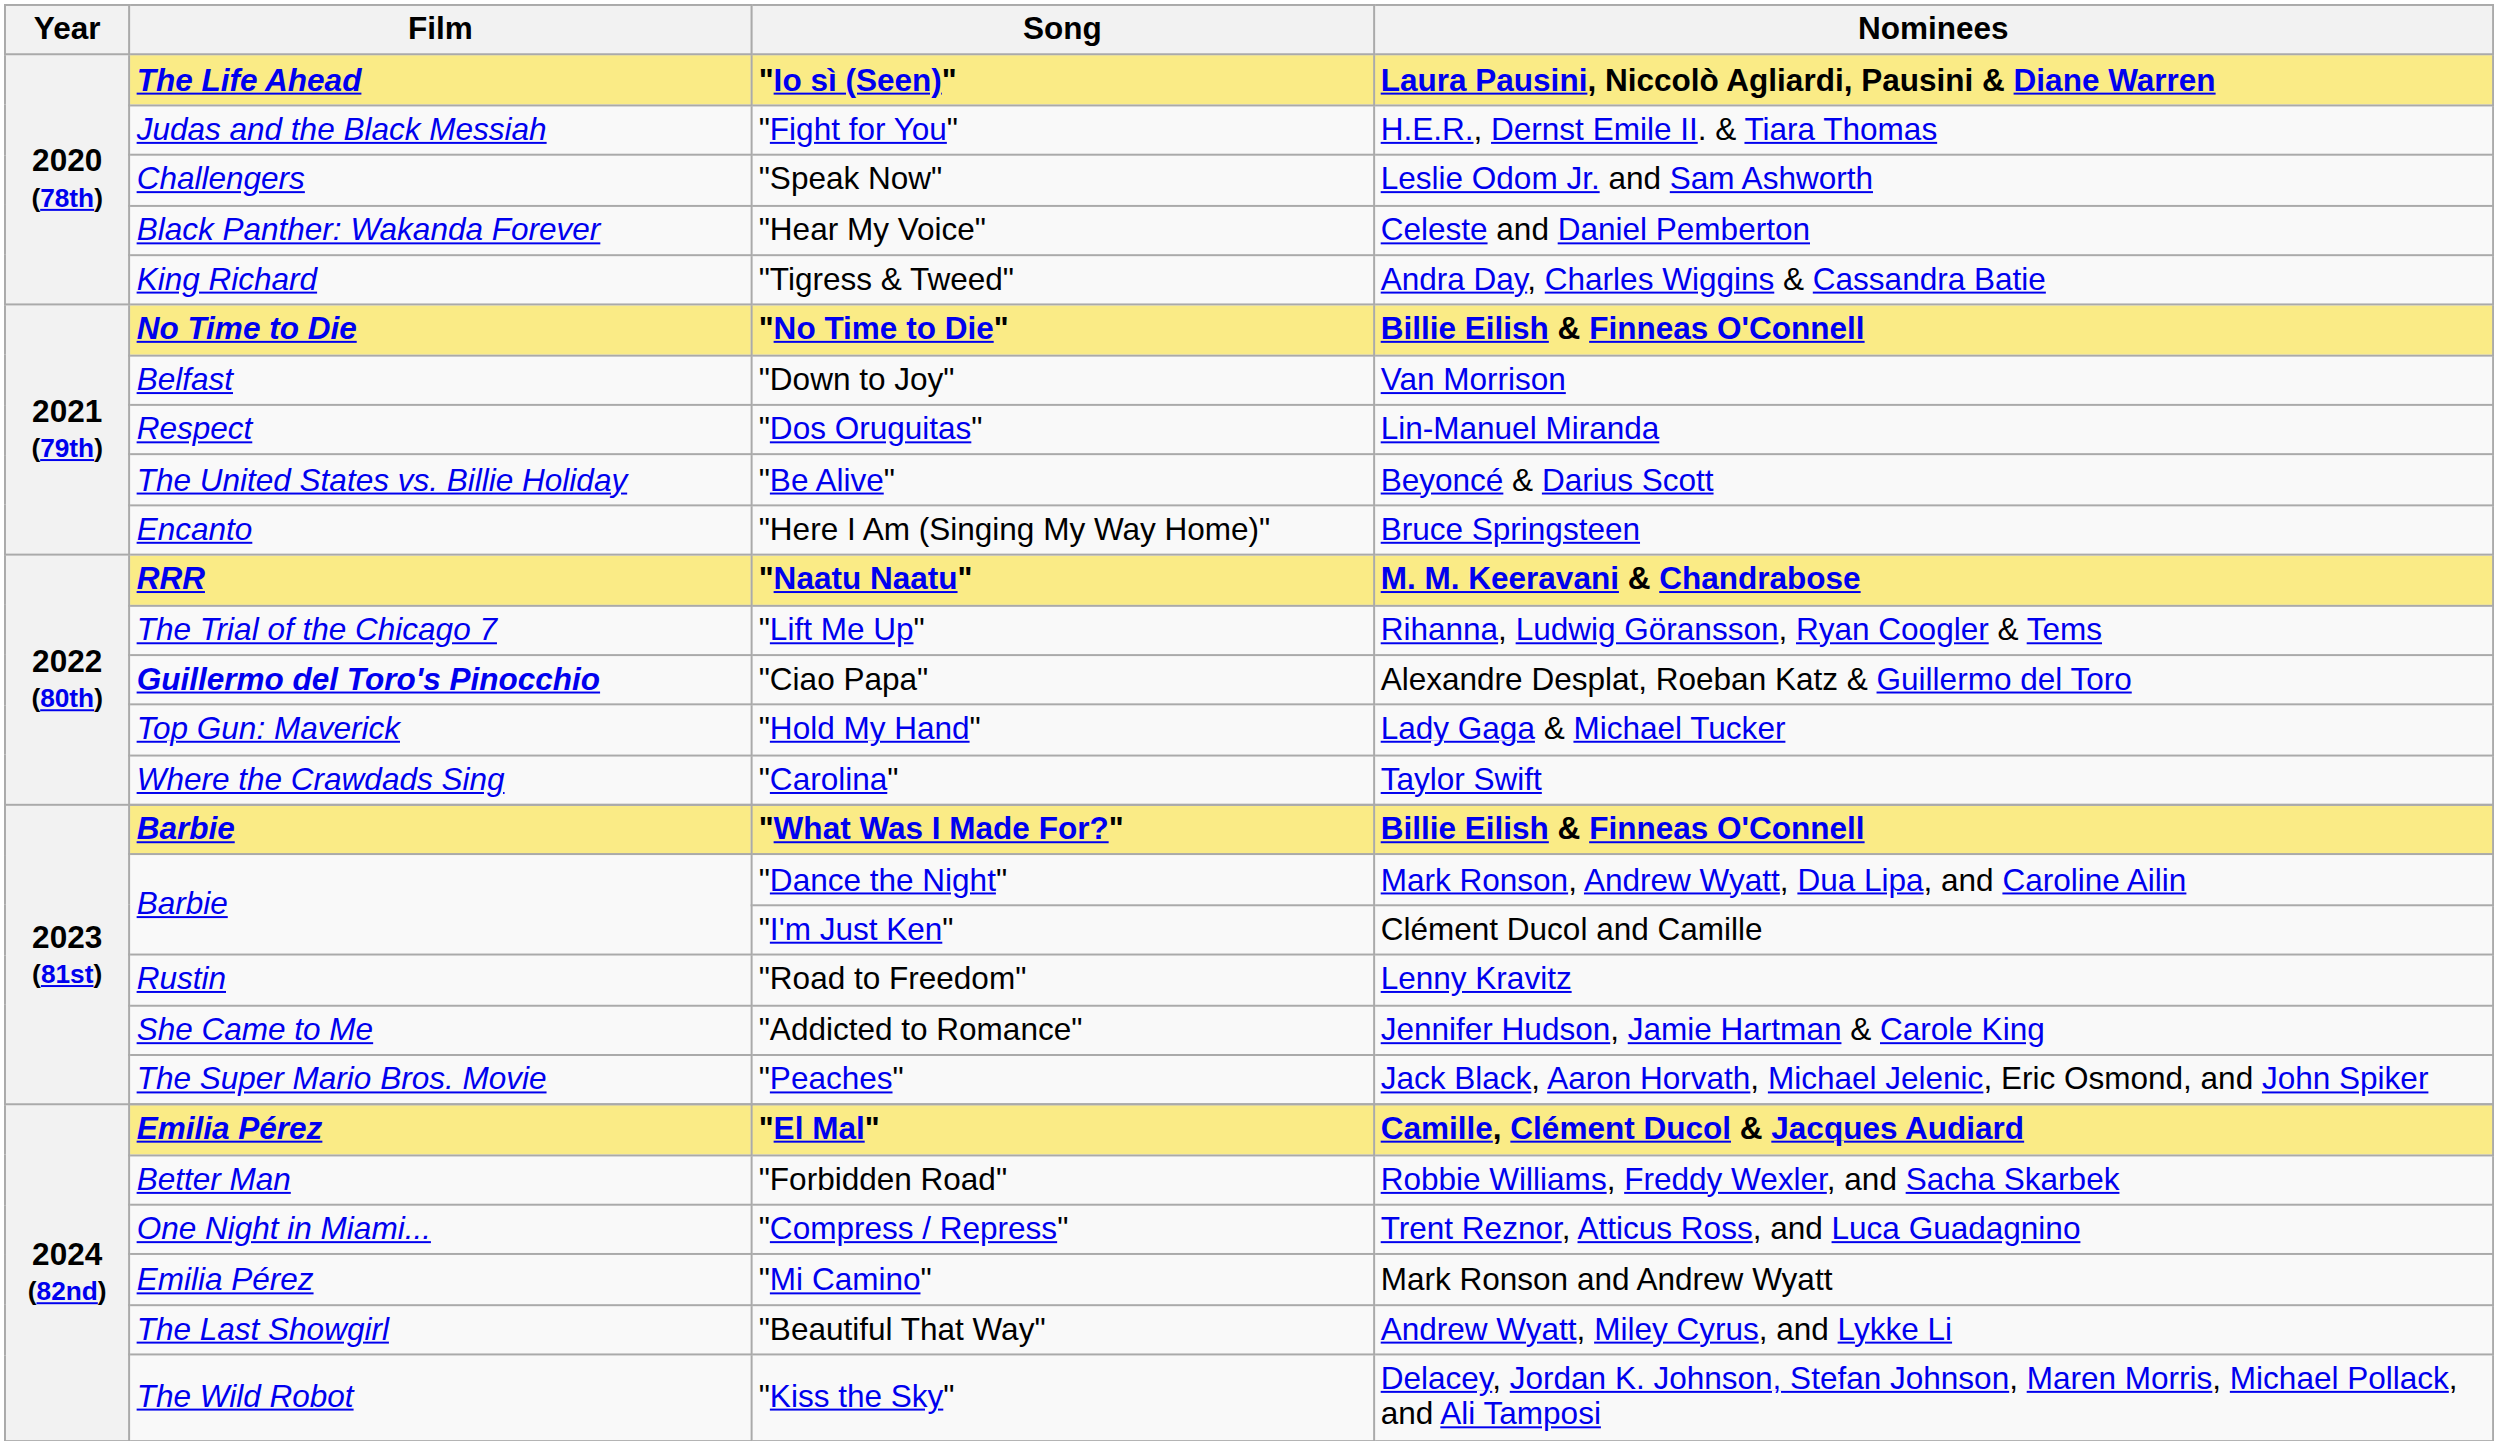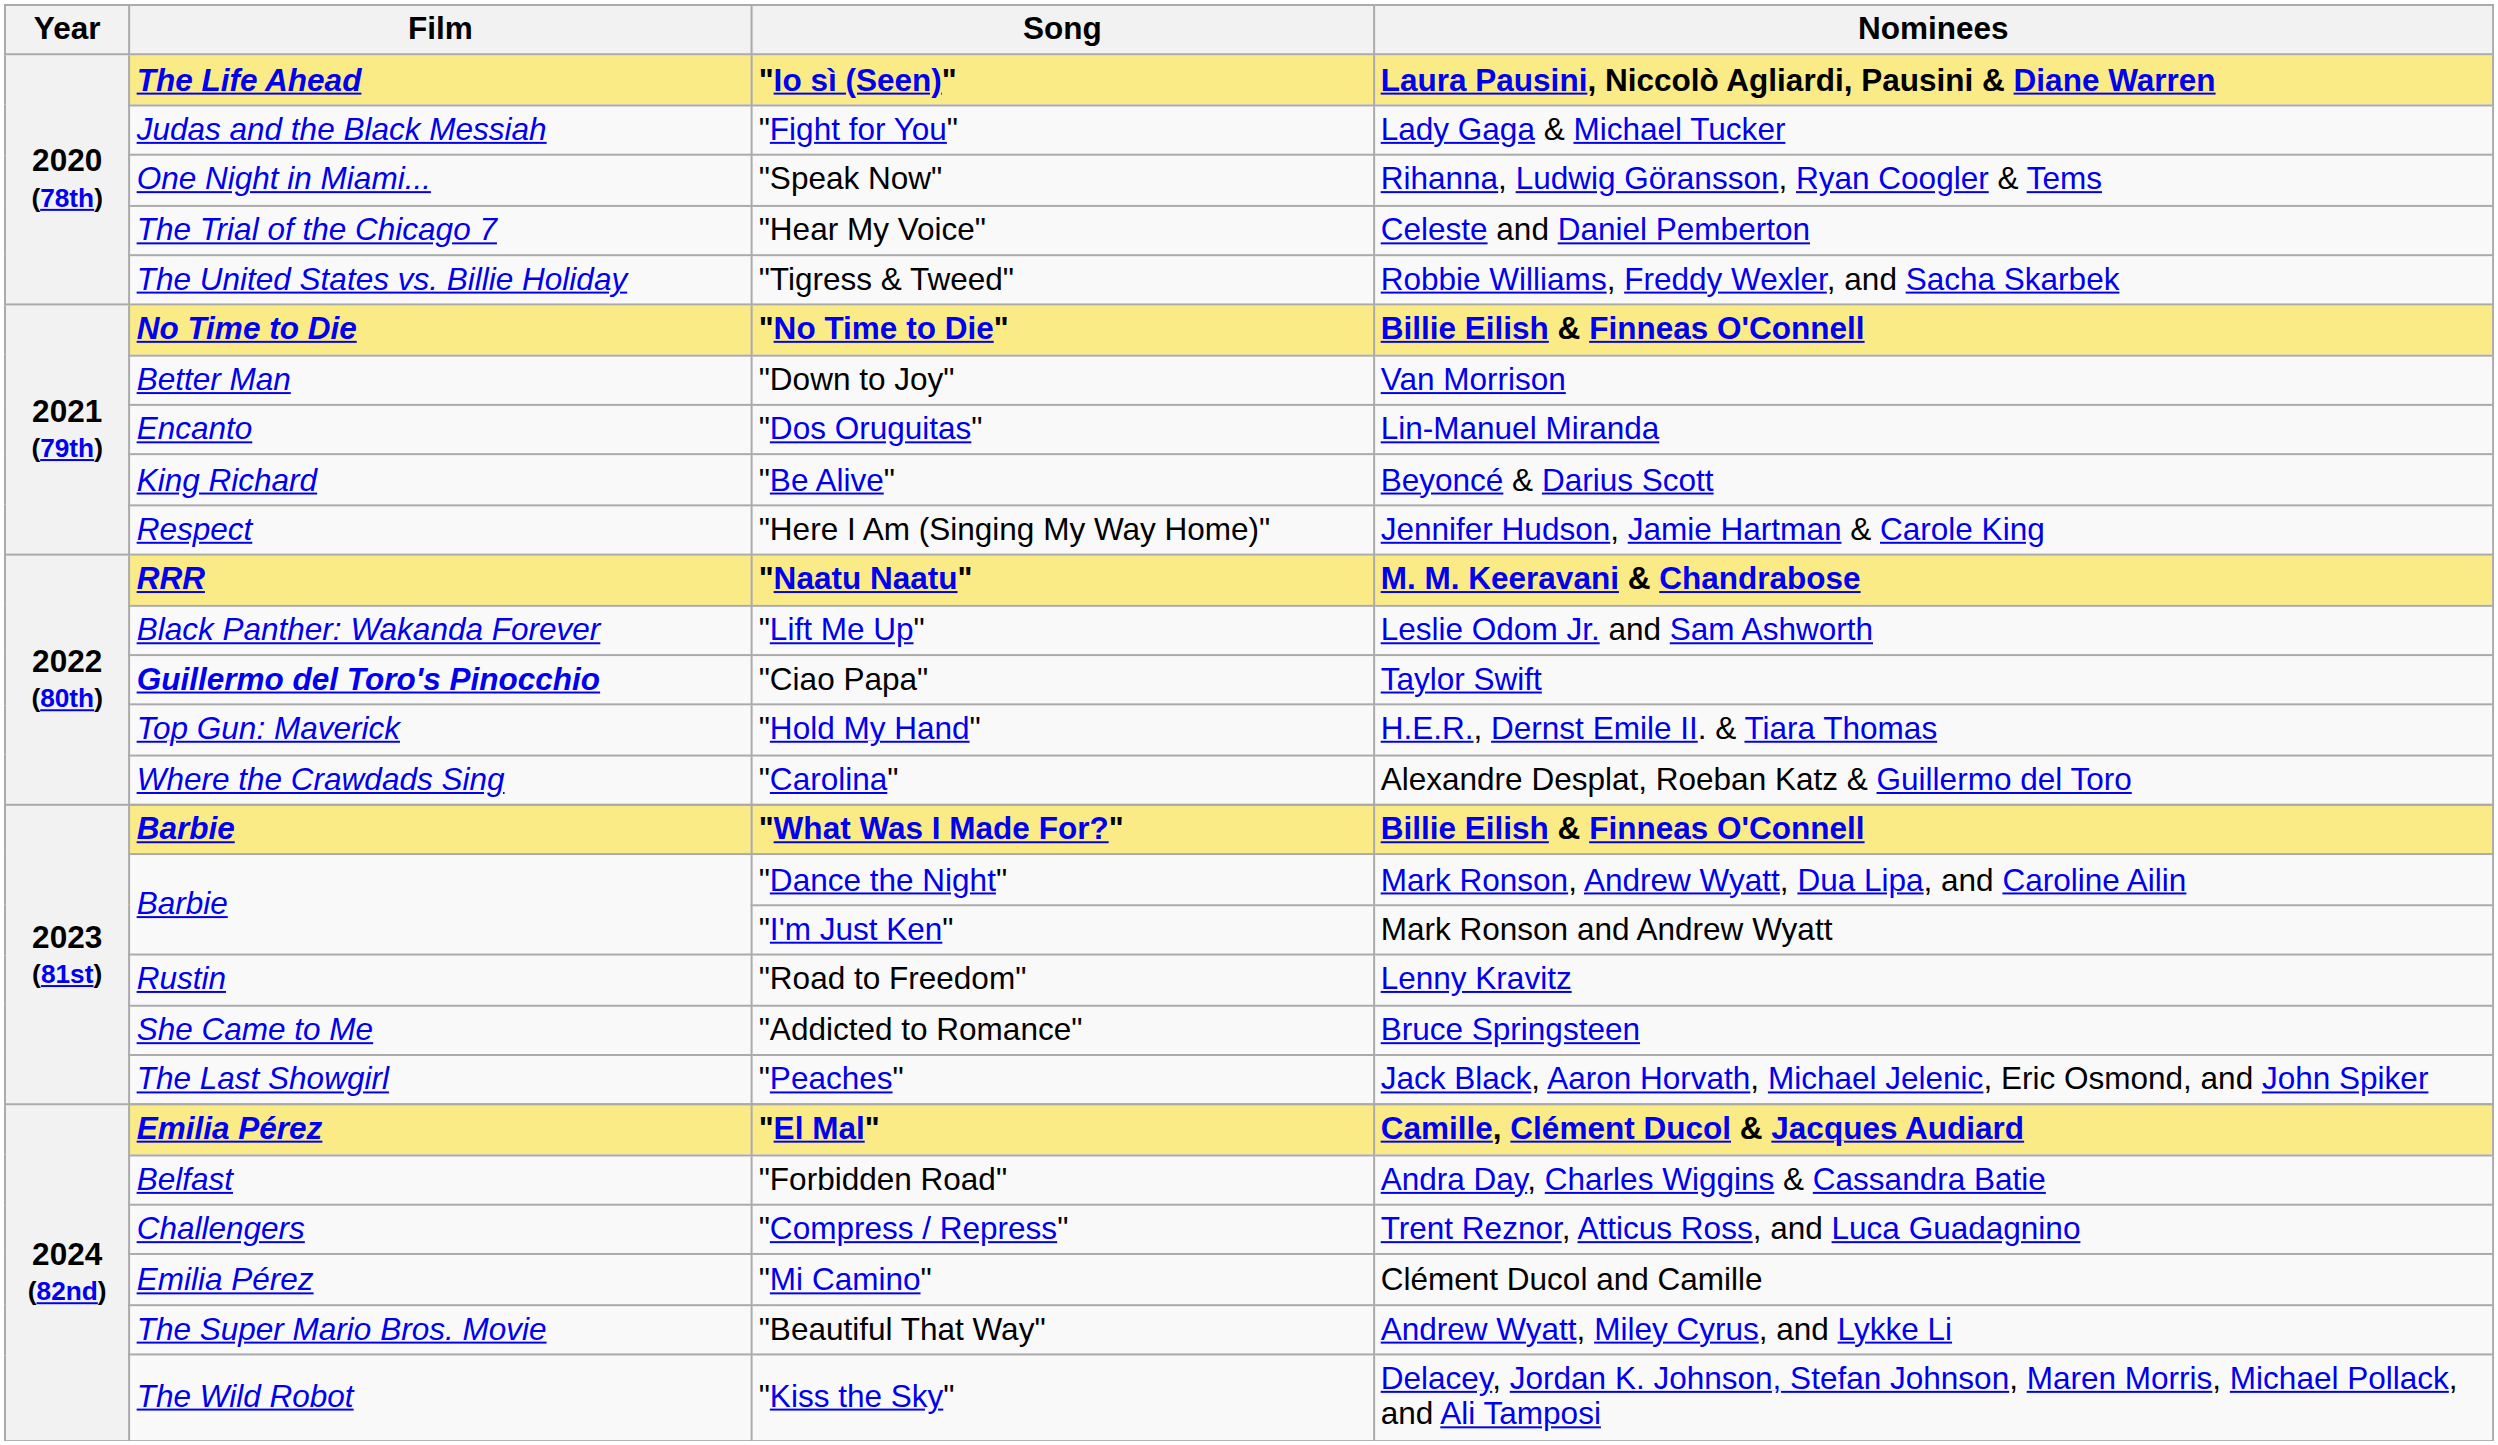"Fight for You" | Nominees: H.E.R., Dernst Emile II. & Tiara Thomas -> Lady Gaga & Michael Tucker
"Speak Now" | Film: Challengers -> One Night in Miami...
"Speak Now" | Nominees: Leslie Odom Jr. and Sam Ashworth -> Rihanna, Ludwig Göransson, Ryan Coogler & Tems
"Hear My Voice" | Film: Black Panther: Wakanda Forever -> The Trial of the Chicago 7
"Tigress & Tweed" | Film: King Richard -> The United States vs. Billie Holiday
"Tigress & Tweed" | Nominees: Andra Day, Charles Wiggins & Cassandra Batie -> Robbie Williams, Freddy Wexler, and Sacha Skarbek
"Down to Joy" | Film: Belfast -> Better Man
"Dos Oruguitas" | Film: Respect -> Encanto
"Be Alive" | Film: The United States vs. Billie Holiday -> King Richard
"Here I Am (Singing My Way Home)" | Film: Encanto -> Respect
"Here I Am (Singing My Way Home)" | Nominees: Bruce Springsteen -> Jennifer Hudson, Jamie Hartman & Carole King
"Lift Me Up" | Film: The Trial of the Chicago 7 -> Black Panther: Wakanda Forever
"Lift Me Up" | Nominees: Rihanna, Ludwig Göransson, Ryan Coogler & Tems -> Leslie Odom Jr. and Sam Ashworth
"Ciao Papa" | Nominees: Alexandre Desplat, Roeban Katz & Guillermo del Toro -> Taylor Swift
"Hold My Hand" | Nominees: Lady Gaga & Michael Tucker -> H.E.R., Dernst Emile II. & Tiara Thomas
"Carolina" | Nominees: Taylor Swift -> Alexandre Desplat, Roeban Katz & Guillermo del Toro
"I'm Just Ken" | Nominees: Clément Ducol and Camille -> Mark Ronson and Andrew Wyatt
"Addicted to Romance" | Nominees: Jennifer Hudson, Jamie Hartman & Carole King -> Bruce Springsteen
"Peaches" | Film: The Super Mario Bros. Movie -> The Last Showgirl
"Forbidden Road" | Film: Better Man -> Belfast
"Forbidden Road" | Nominees: Robbie Williams, Freddy Wexler, and Sacha Skarbek -> Andra Day, Charles Wiggins & Cassandra Batie
"Compress / Repress" | Film: One Night in Miami... -> Challengers
"Mi Camino" | Nominees: Mark Ronson and Andrew Wyatt -> Clément Ducol and Camille
"Beautiful That Way" | Film: The Last Showgirl -> The Super Mario Bros. Movie
